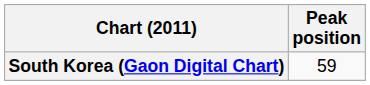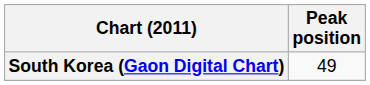South Korea (Gaon Digital Chart) | Peak position: 59 -> 49
